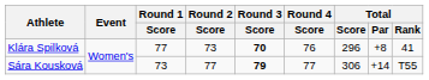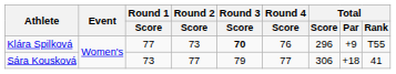Klára Spilková | Total / Par: +8 -> +9
Klára Spilková | Total / Rank: 41 -> T55
Sára Kousková | Round 3 / Score: bold -> normal
Sára Kousková | Total / Par: +14 -> +18
Sára Kousková | Total / Rank: T55 -> 41
